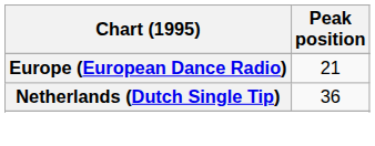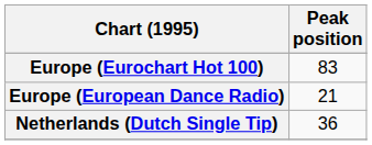+ row: Europe (Eurochart Hot 100) | 83
